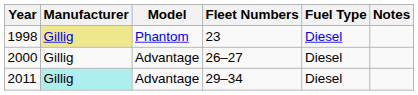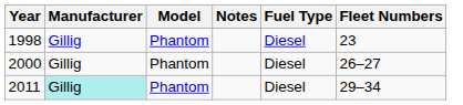columns swapped: Fleet Numbers <-> Notes
1998 | Manufacturer: khaki background -> no background
2000 | Model: Advantage -> Phantom
2011 | Model: Advantage -> Phantom
